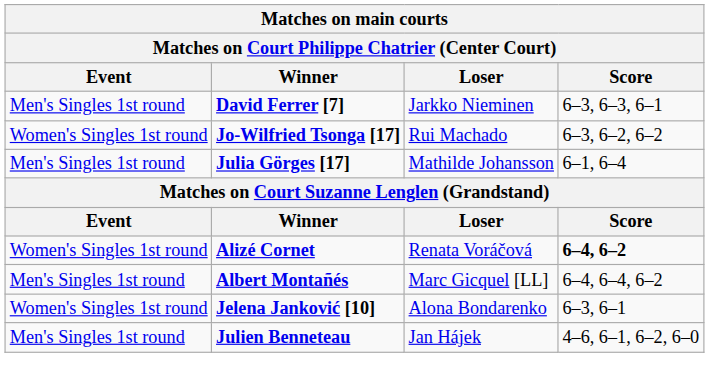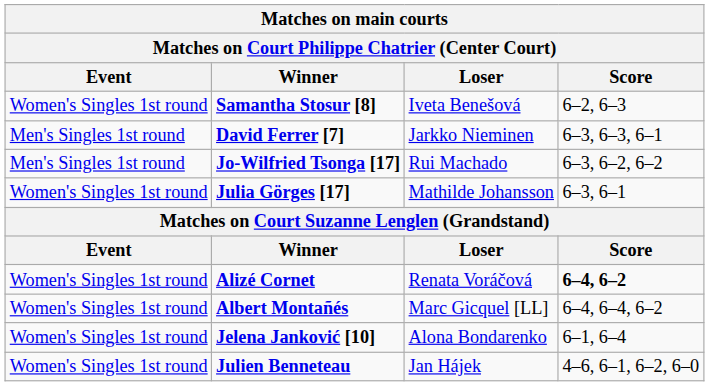+ row: Women's Singles 1st round | Samantha Stosur [8] | Iveta Benešová | 6–2, 6–3
Jo-Wilfried Tsonga [17] | Event: Women's Singles 1st round -> Men's Singles 1st round
Julia Görges [17] | Event: Men's Singles 1st round -> Women's Singles 1st round
Julia Görges [17] | Score: 6–1, 6–4 -> 6–3, 6–1
Albert Montañés | Event: Men's Singles 1st round -> Women's Singles 1st round
Jelena Janković [10] | Score: 6–3, 6–1 -> 6–1, 6–4
Julien Benneteau | Event: Men's Singles 1st round -> Women's Singles 1st round
